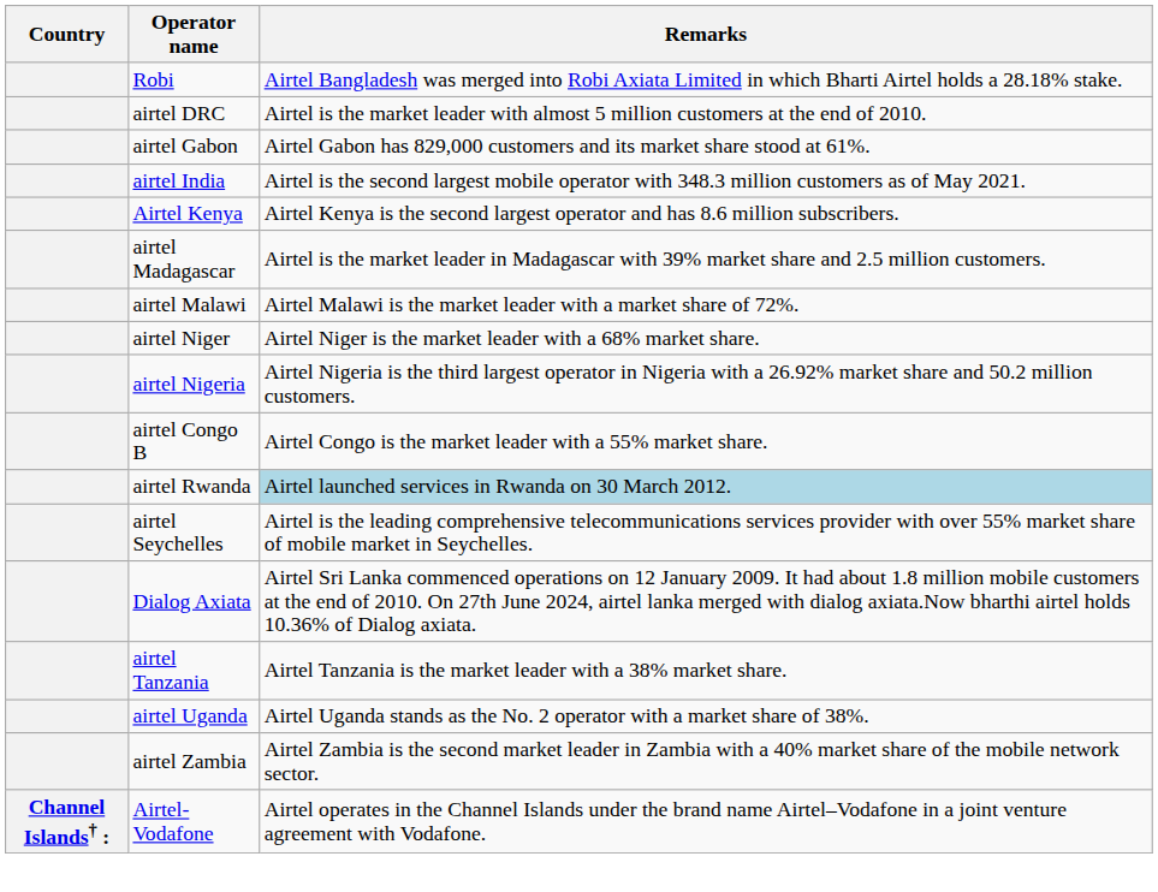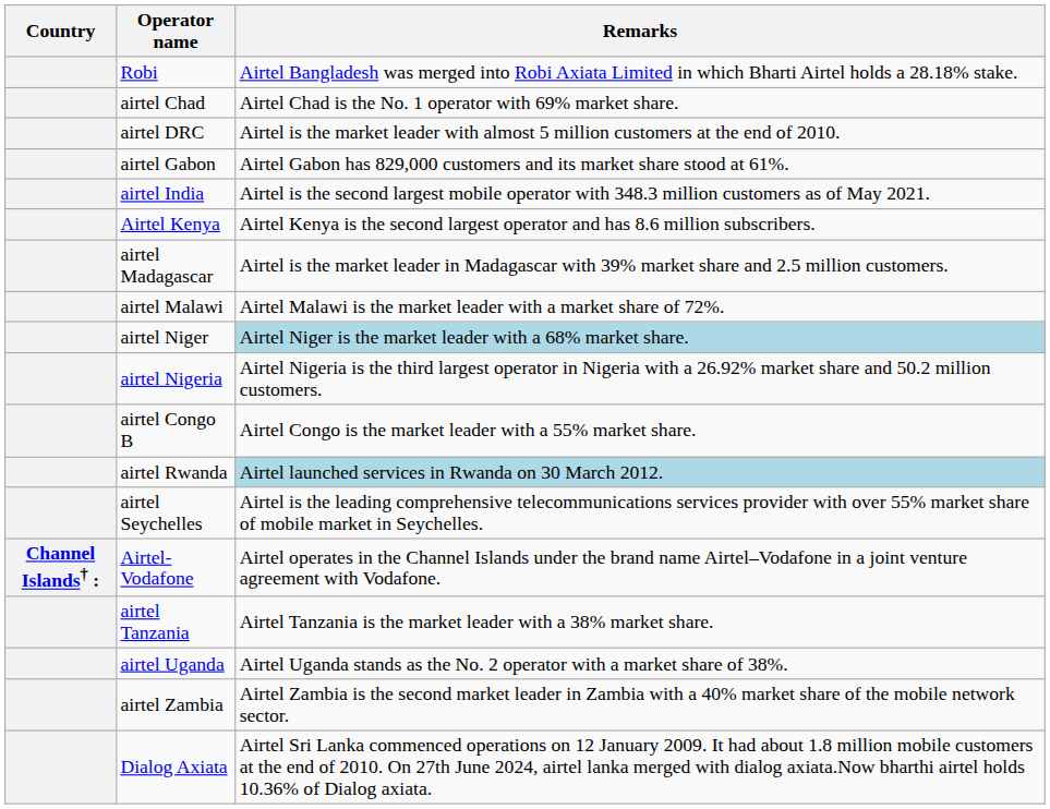+ row: airtel Chad | Airtel Chad is the No. 1 operator with 69% market share.
airtel Niger | Remarks: no background -> lightblue background
rows swapped: Dialog Axiata <-> Airtel-Vodafone
